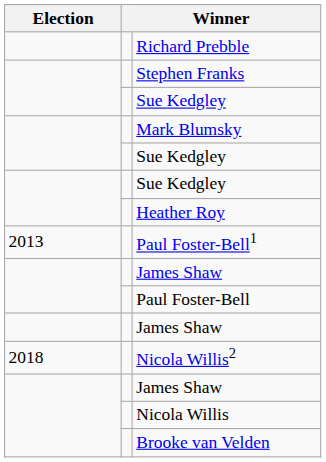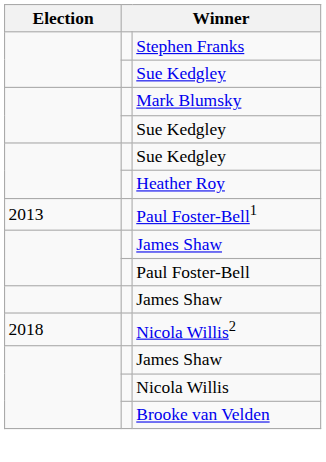- row: Richard Prebble
